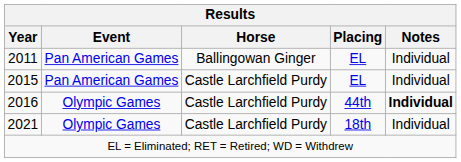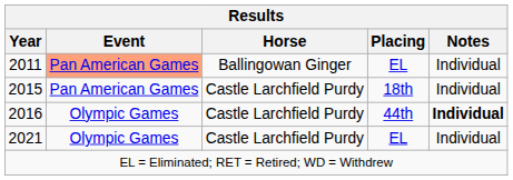2011 | Event: no background -> lightsalmon background
2015 | Placing: EL -> 18th
2021 | Placing: 18th -> EL
